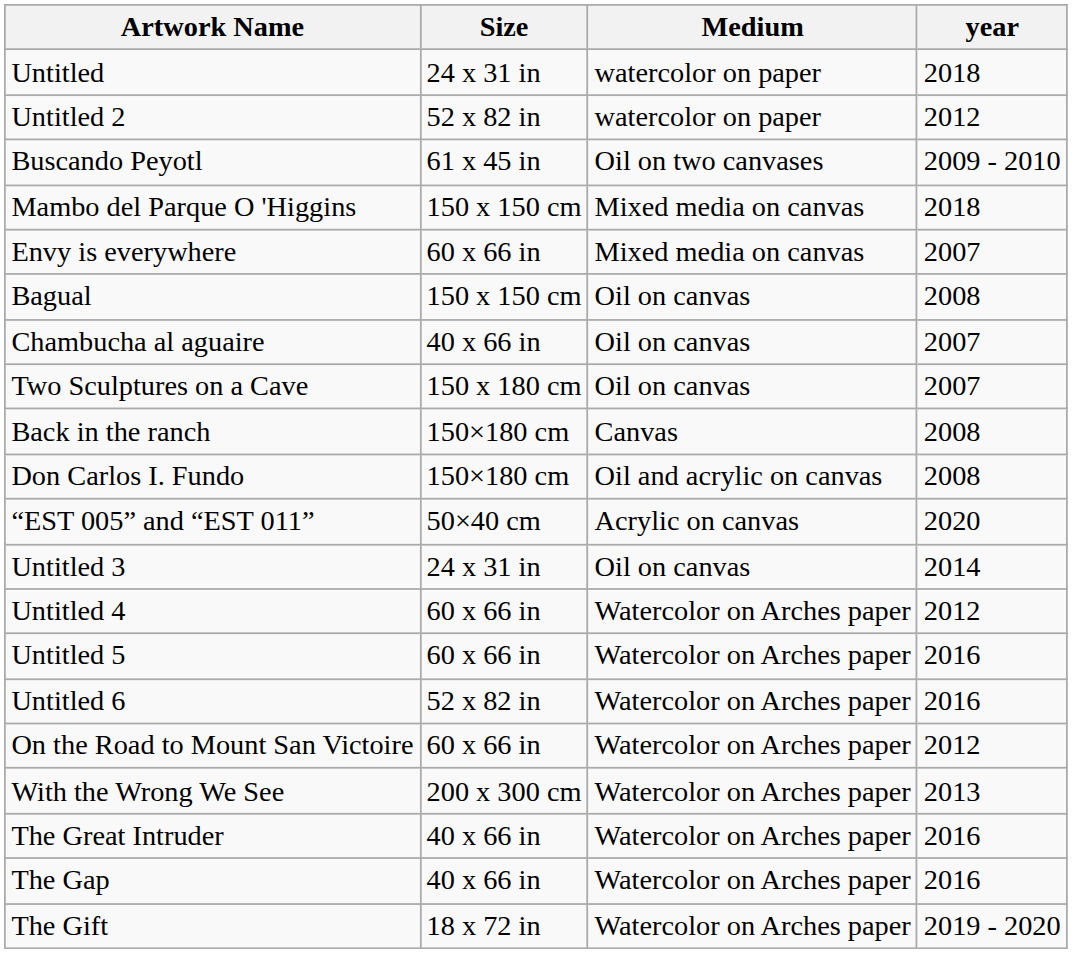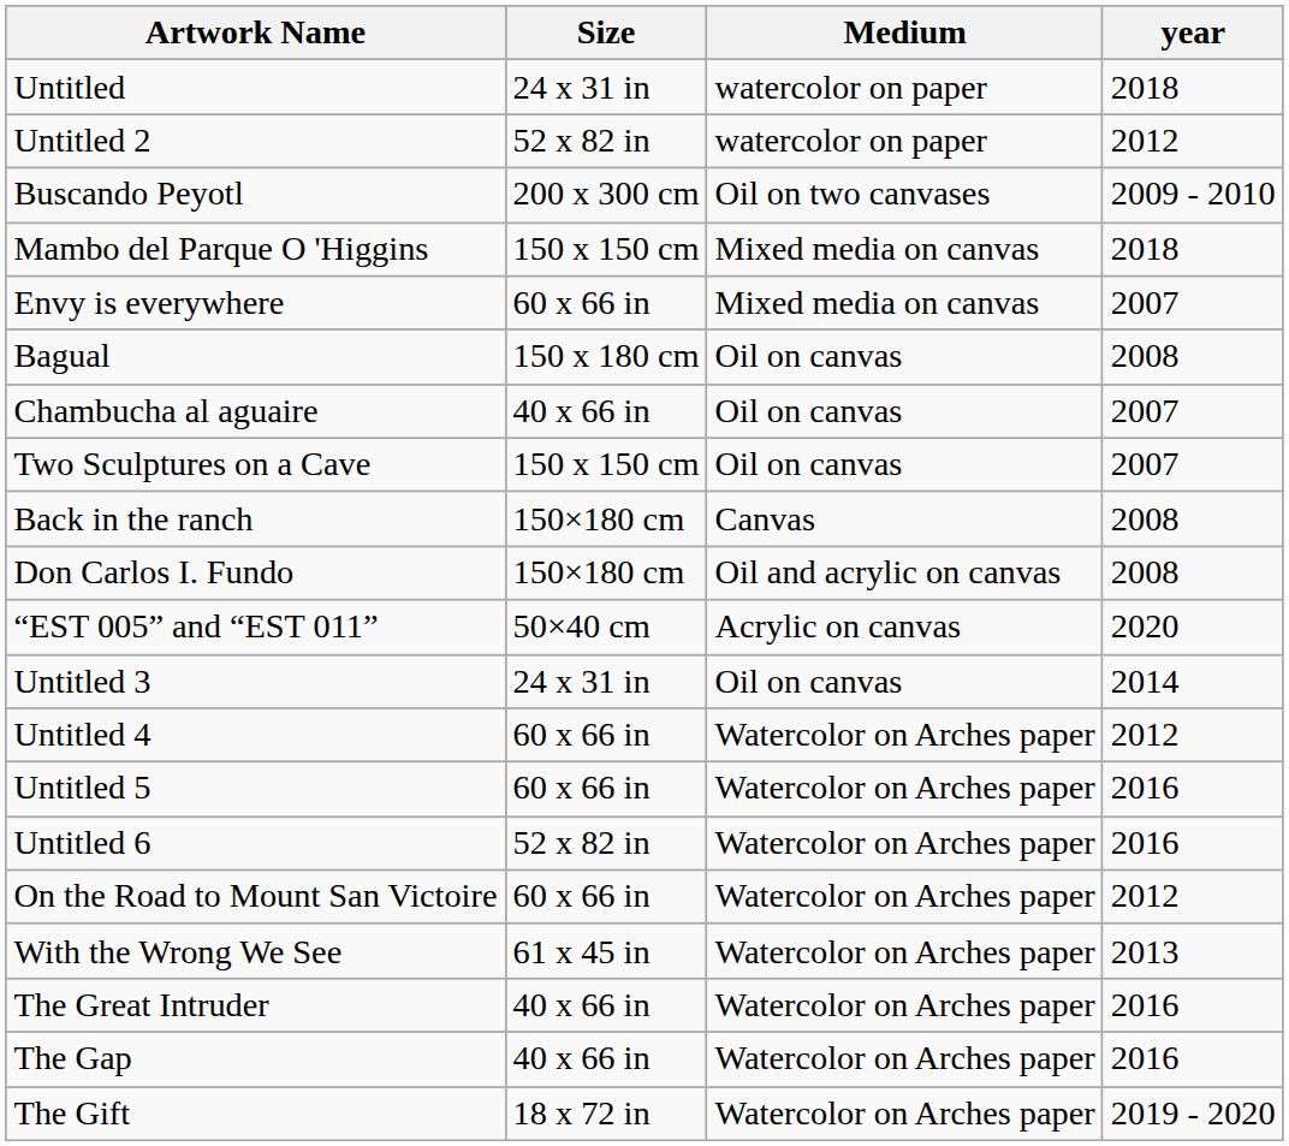Buscando Peyotl | Size: 61 x 45 in -> 200 x 300 cm
Bagual | Size: 150 x 150 cm -> 150 x 180 cm
Two Sculptures on a Cave | Size: 150 x 180 cm -> 150 x 150 cm
With the Wrong We See | Size: 200 x 300 cm -> 61 x 45 in
